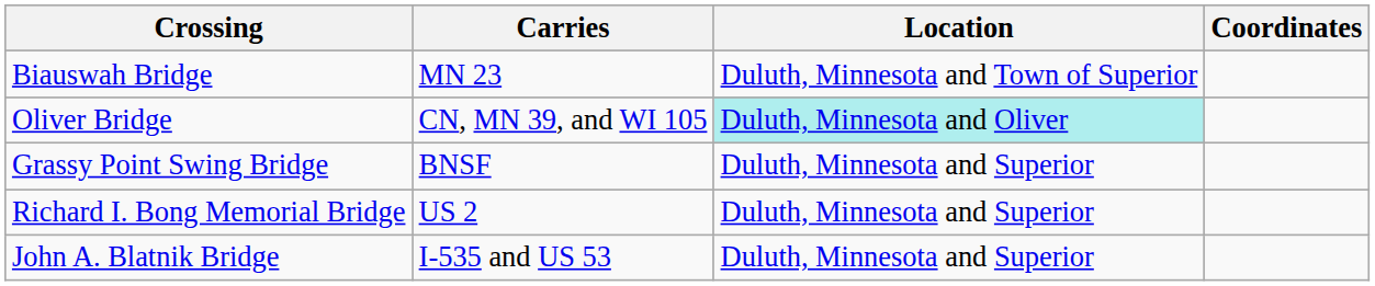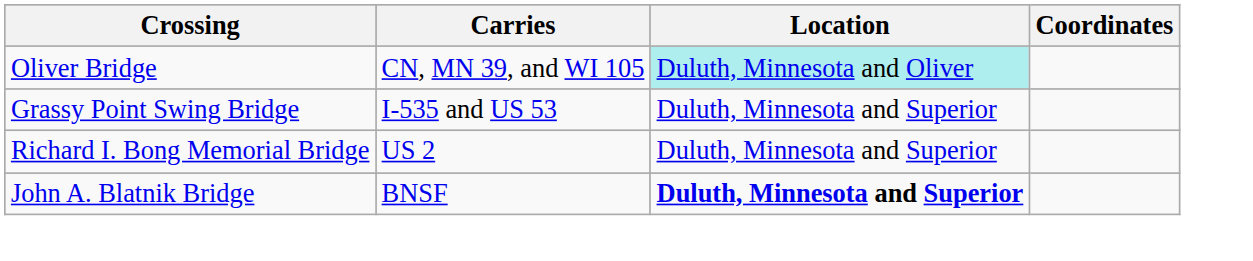- row: Biauswah Bridge | MN 23 | Duluth, Minnesota and Town of Superior
Grassy Point Swing Bridge | Carries: BNSF -> I-535 and US 53
John A. Blatnik Bridge | Carries: I-535 and US 53 -> BNSF
John A. Blatnik Bridge | Location: normal -> bold
